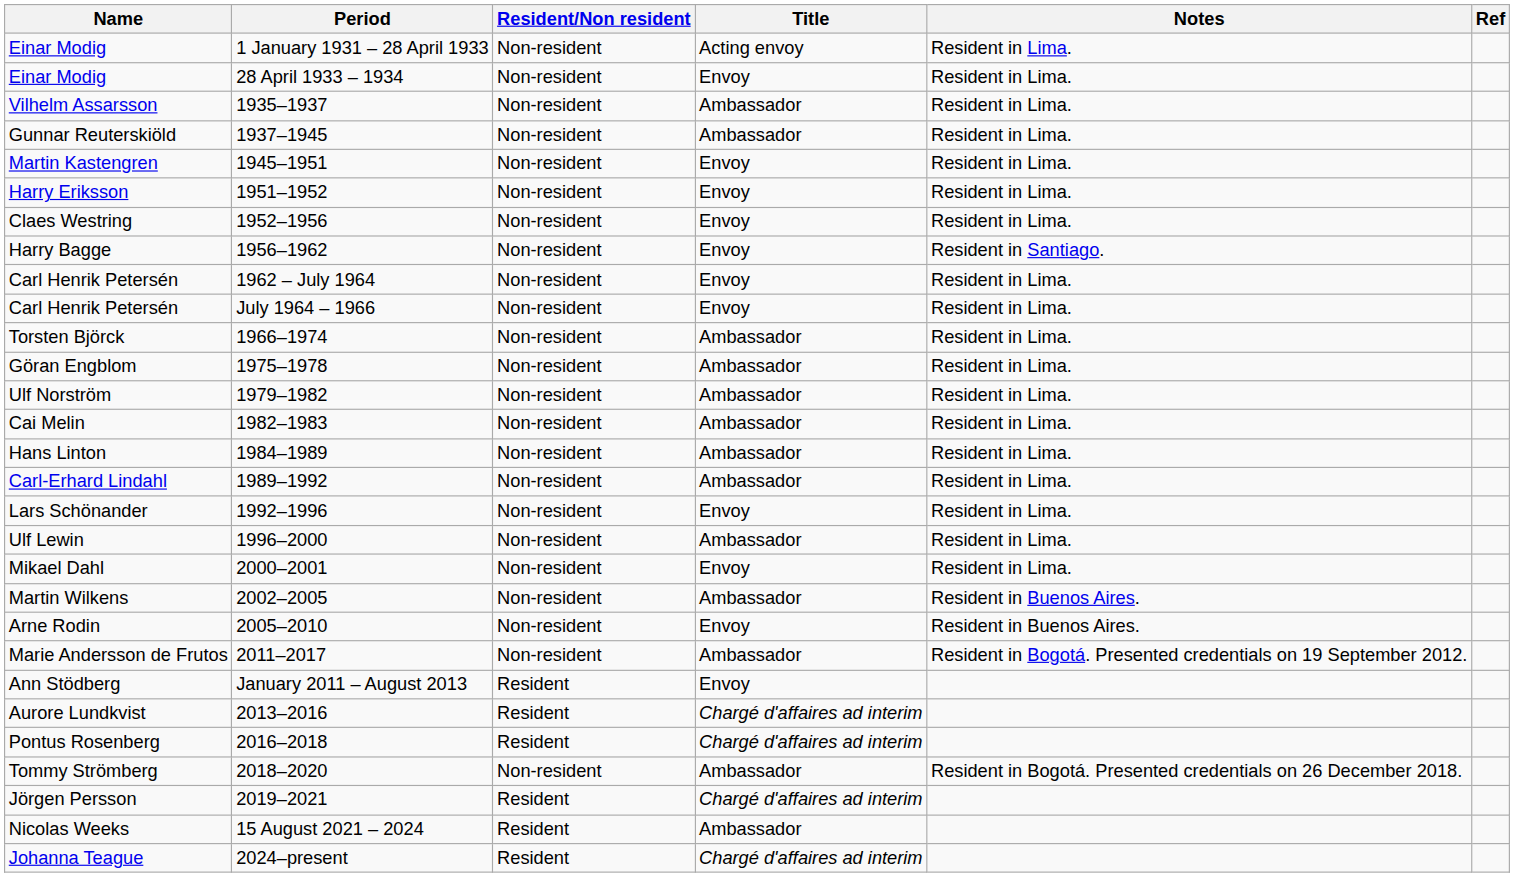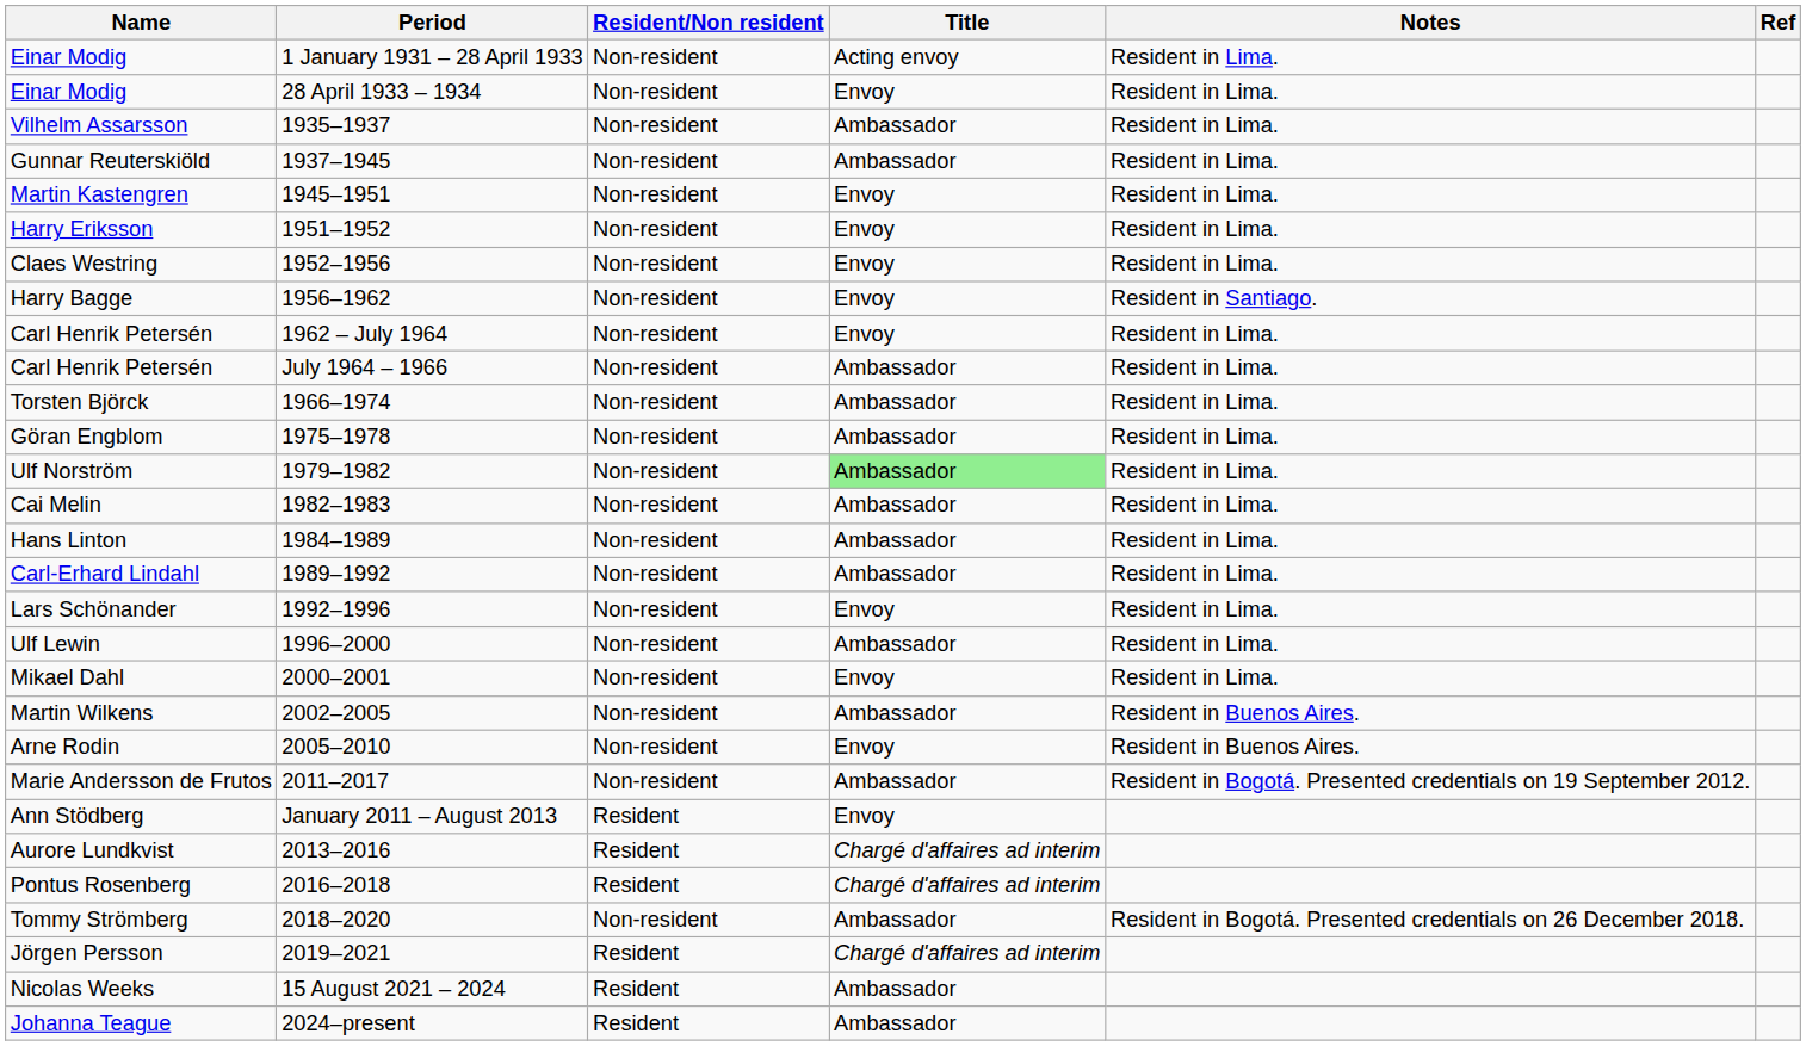Carl Henrik Petersén / July 1964 – 1966 | Title: Envoy -> Ambassador
Ulf Norström | Title: no background -> lightgreen background
Johanna Teague | Title: Chargé d'affaires ad interim -> Ambassador
